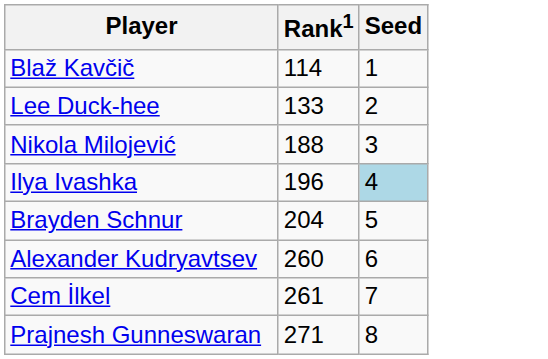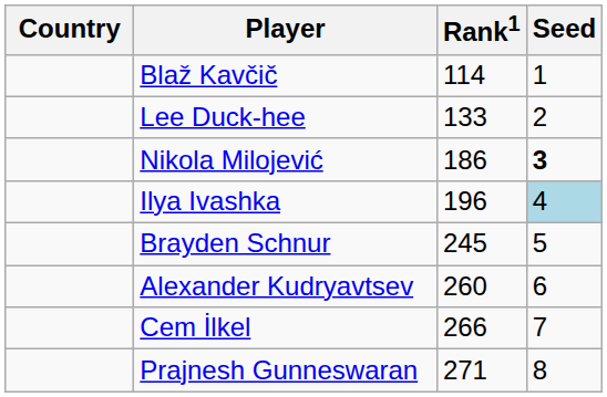+ column: Country
Nikola Milojević | Rank1: 188 -> 186
Nikola Milojević | Seed: normal -> bold
Brayden Schnur | Rank1: 204 -> 245
Cem İlkel | Rank1: 261 -> 266
